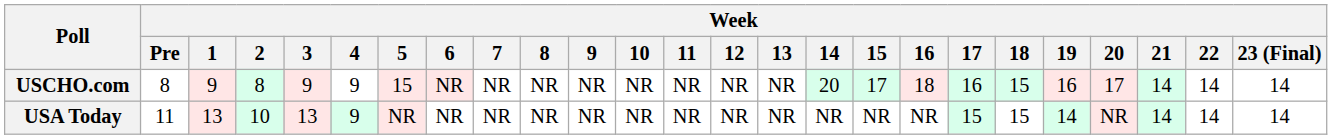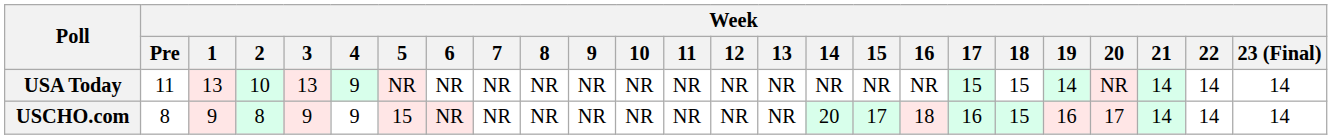rows swapped: USCHO.com <-> USA Today
